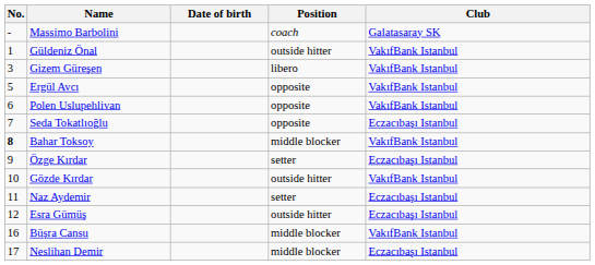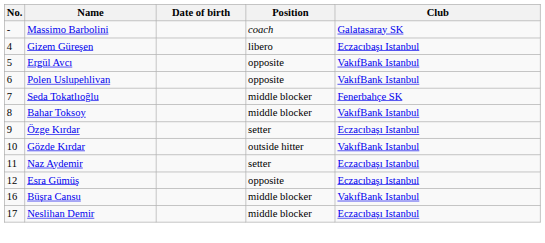- row: 1 | Güldeniz Önal | outside hitter | VakıfBank Istanbul
Gizem Güreşen | No.: 3 -> 4
Gizem Güreşen | Club: VakıfBank Istanbul -> Eczacıbaşı Istanbul
Seda Tokatlıoğlu | Position: opposite -> middle blocker
Seda Tokatlıoğlu | Club: Eczacıbaşı Istanbul -> Fenerbahçe SK
Bahar Toksoy | No.: bold -> normal
Esra Gümüş | Position: outside hitter -> opposite
